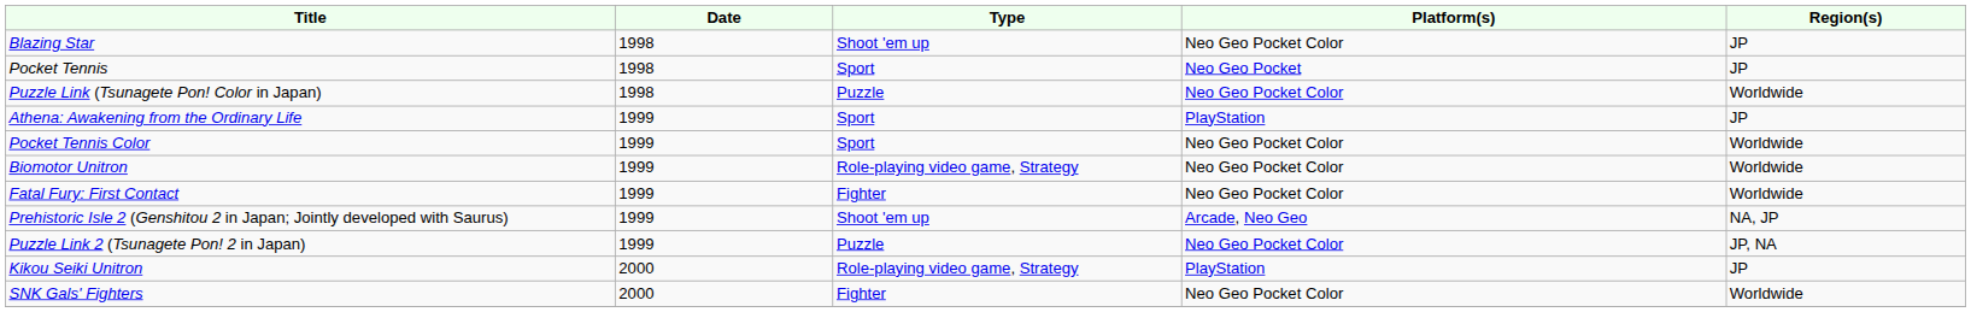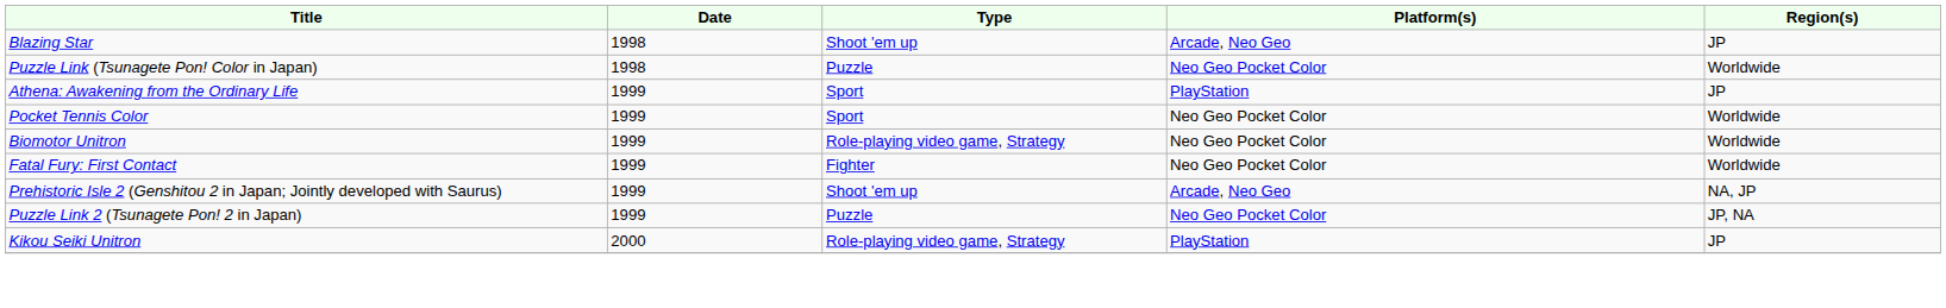Blazing Star | Platform(s): Neo Geo Pocket Color -> Arcade, Neo Geo
- row: Pocket Tennis | 1998 | Sport | Neo Geo Pocket | JP
- row: SNK Gals' Fighters | 2000 | Fighter | Neo Geo Pocket Color | Worldwide
